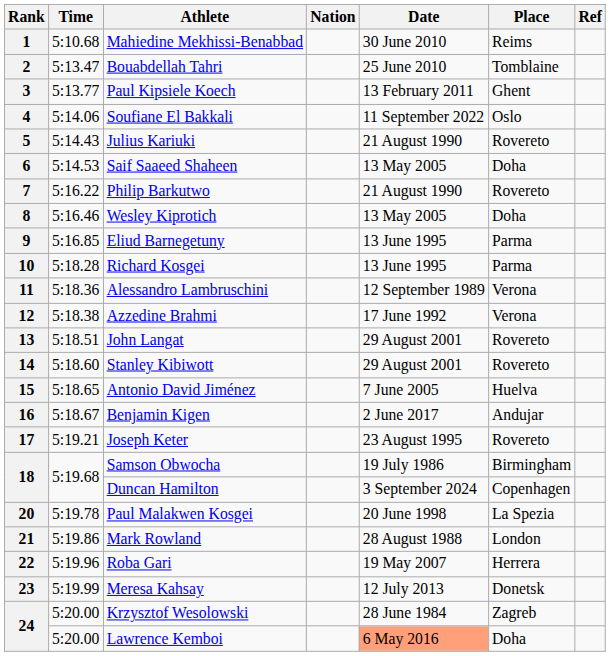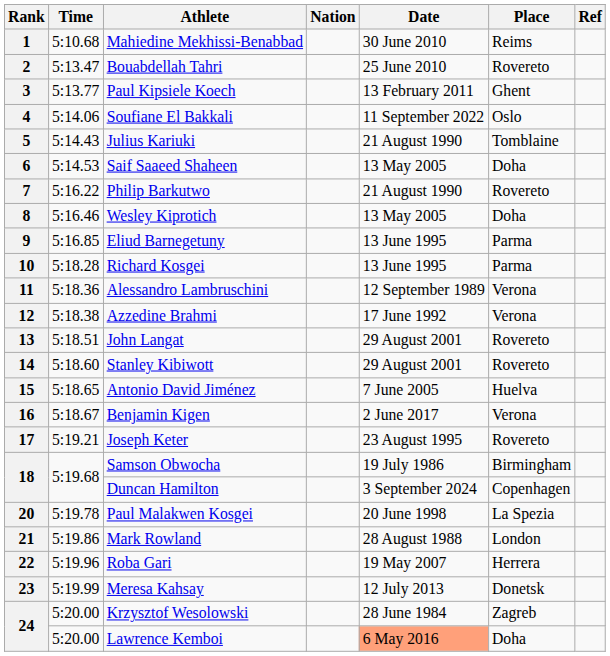2 | Place: Tomblaine -> Rovereto
5 | Place: Rovereto -> Tomblaine
16 | Place: Andujar -> Verona
